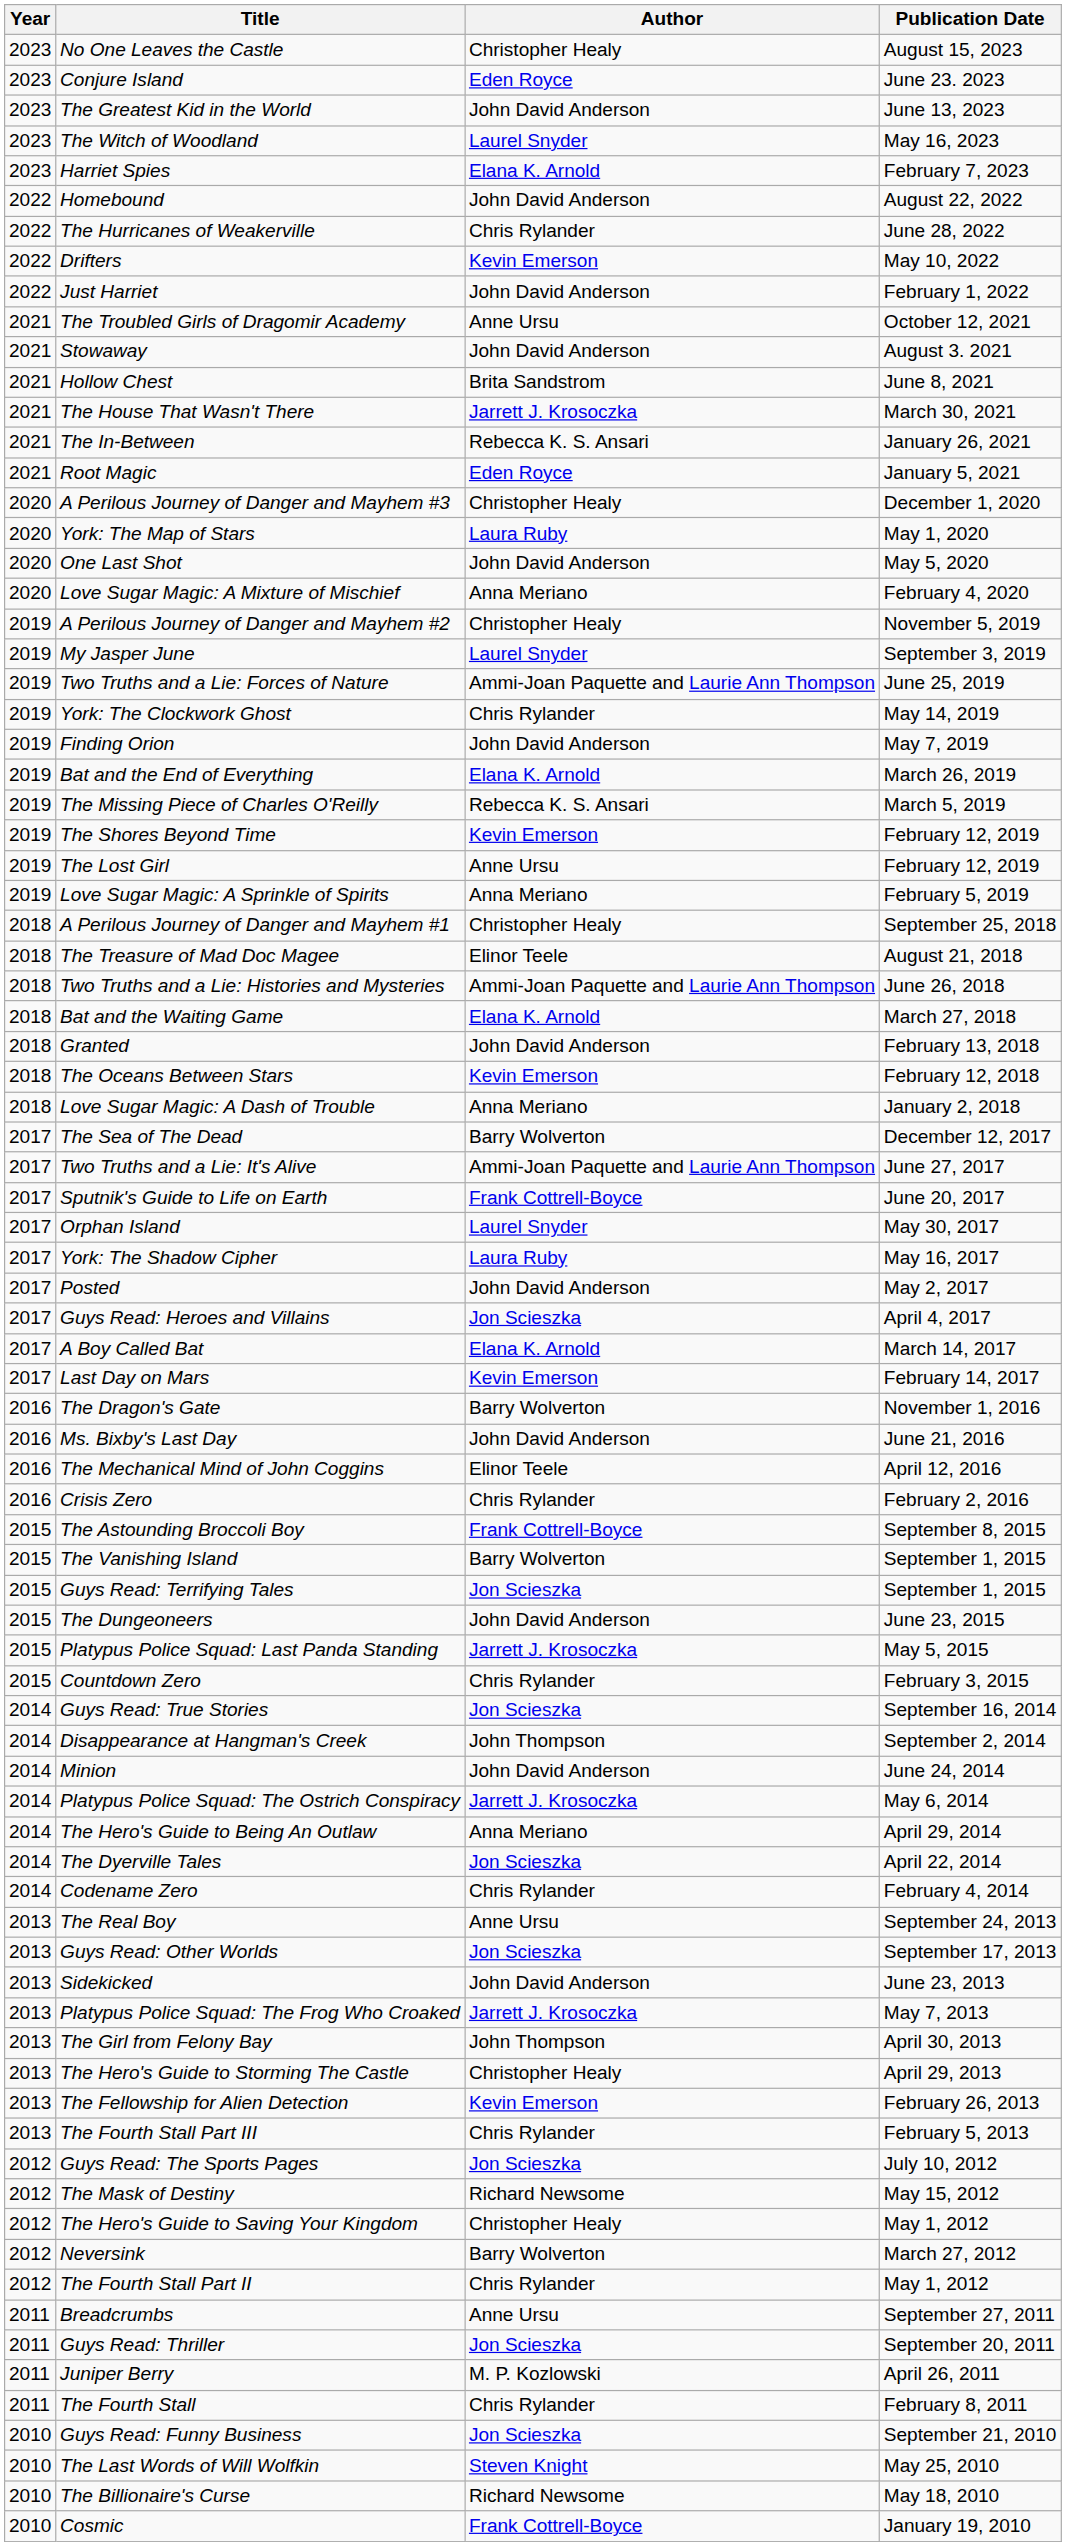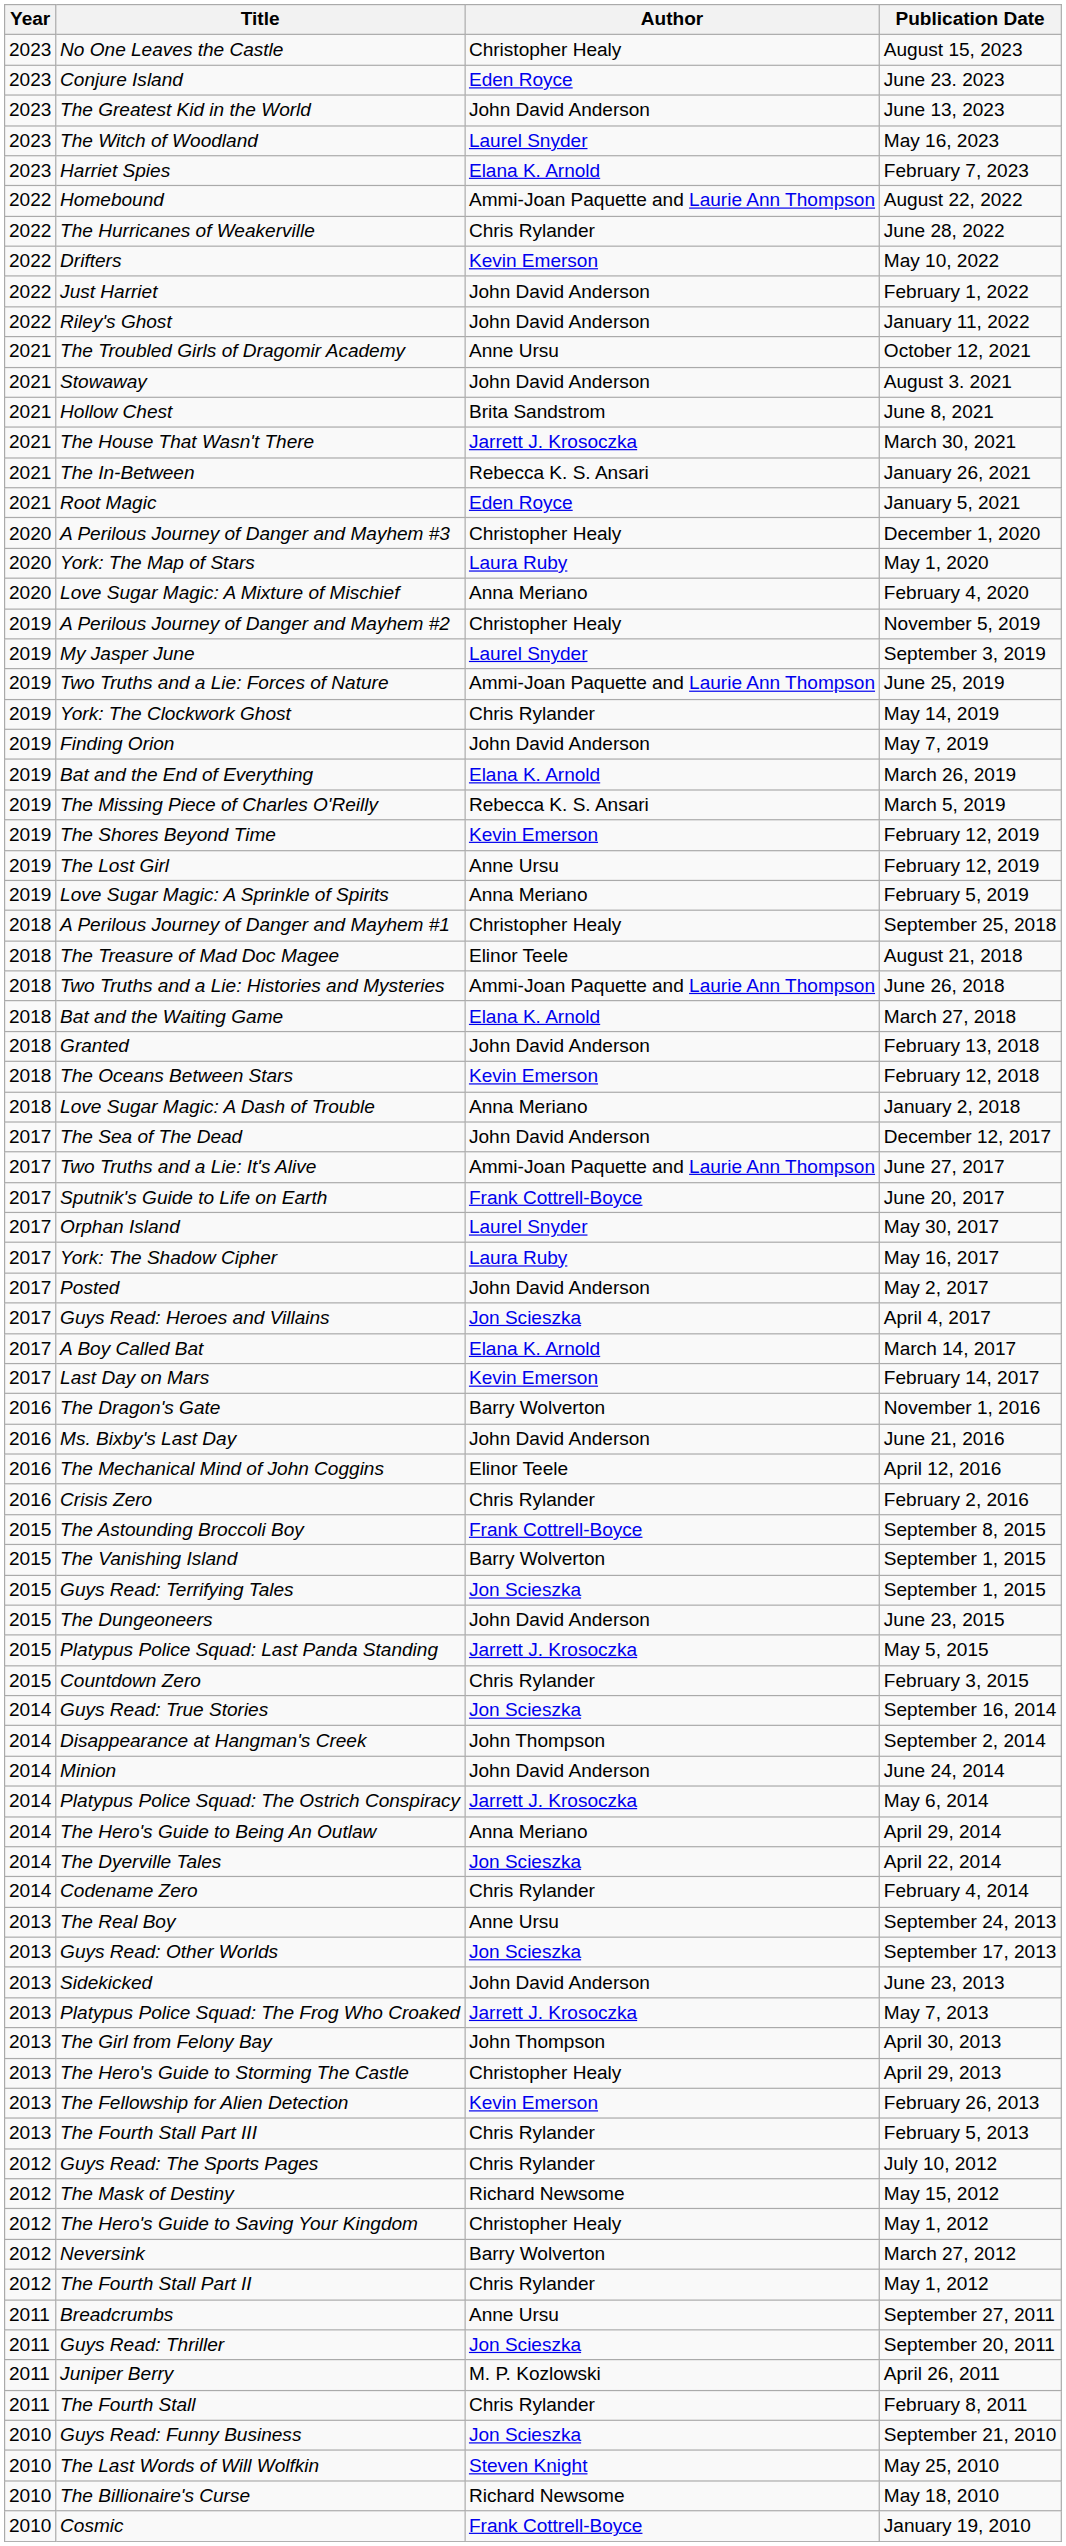Homebound | Author: John David Anderson -> Ammi-Joan Paquette and Laurie Ann Thompson
+ row: 2022 | Riley's Ghost | John David Anderson | January 11, 2022
- row: 2020 | One Last Shot | John David Anderson | May 5, 2020
The Sea of The Dead | Author: Barry Wolverton -> John David Anderson
Guys Read: The Sports Pages | Author: Jon Scieszka -> Chris Rylander
